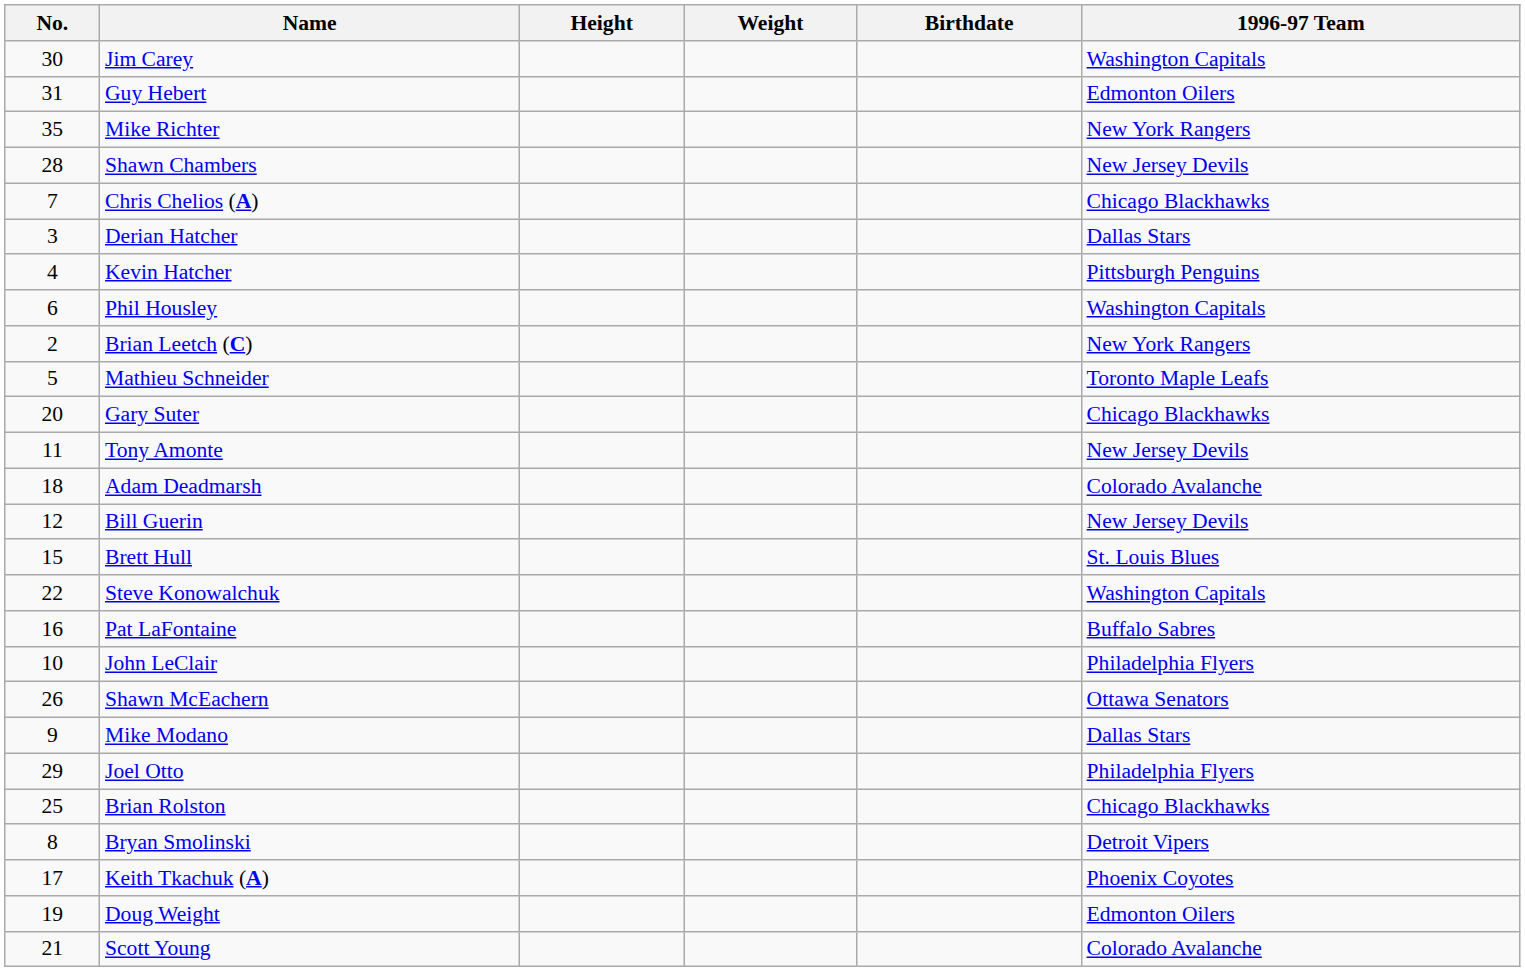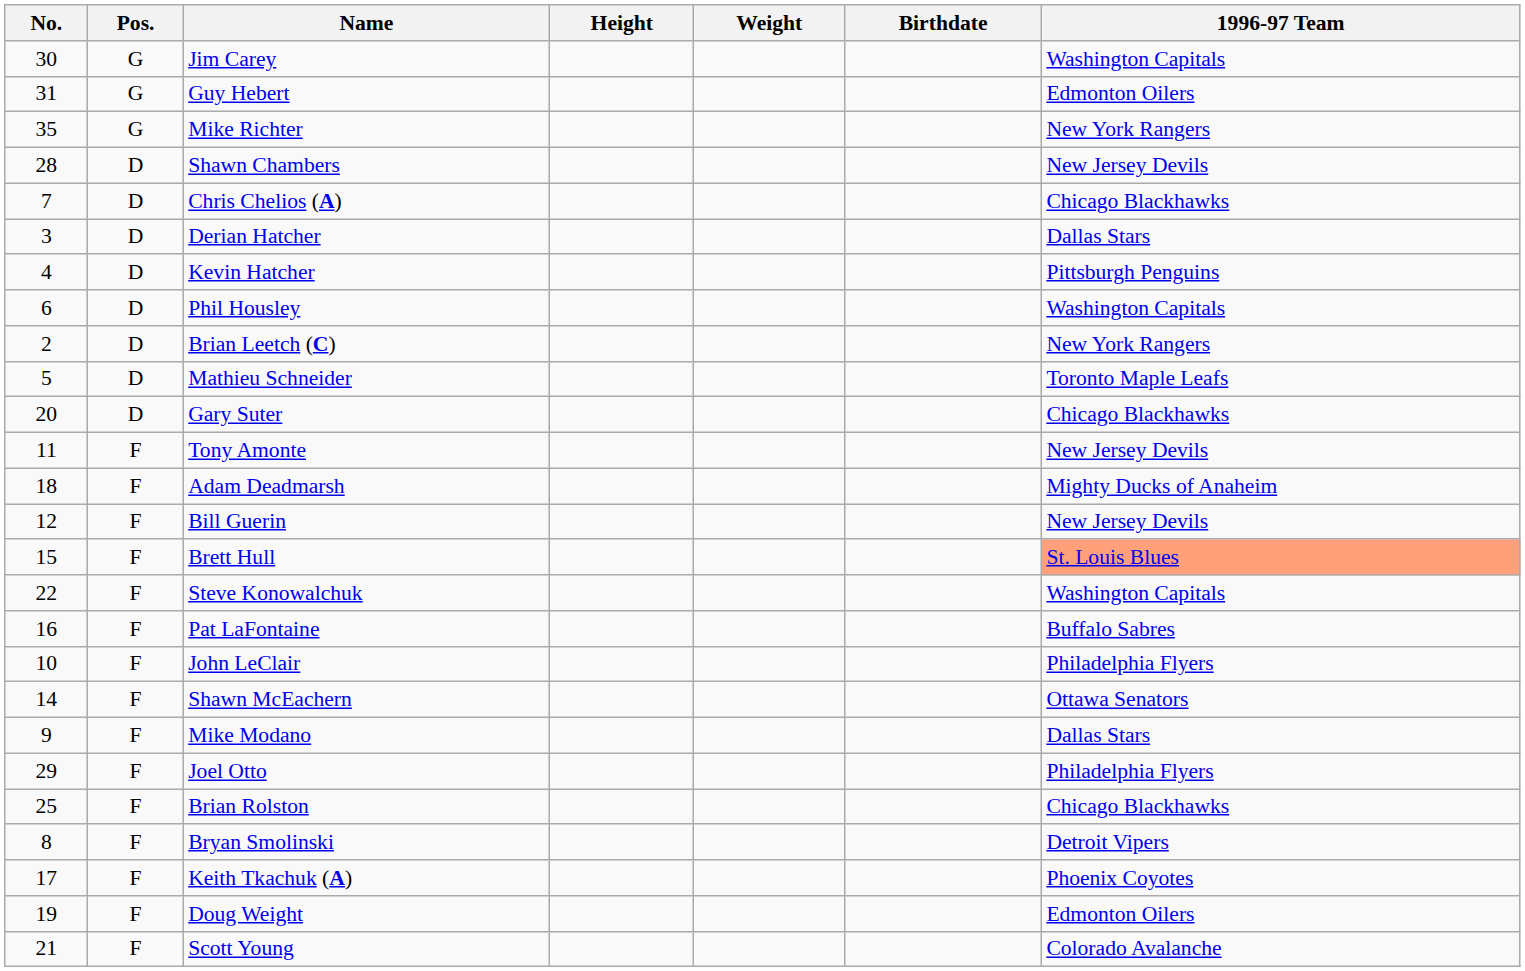+ column: Pos. | G | G | G | D | D | D | D | D | D | D | D | F | F | F | F | F | F | F | F | F | F | F | F | F | F | F
Adam Deadmarsh | 1996-97 Team: Colorado Avalanche -> Mighty Ducks of Anaheim
Brett Hull | 1996-97 Team: no background -> lightsalmon background
Shawn McEachern | No.: 26 -> 14
